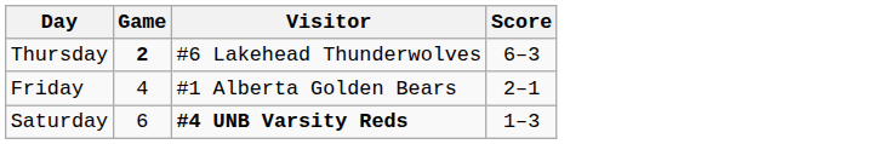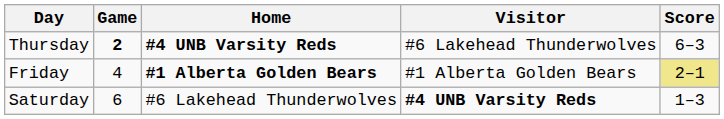+ column: Home | #4 UNB Varsity Reds | #1 Alberta Golden Bears | #6 Lakehead Thunderwolves
Friday | Score: no background -> khaki background
